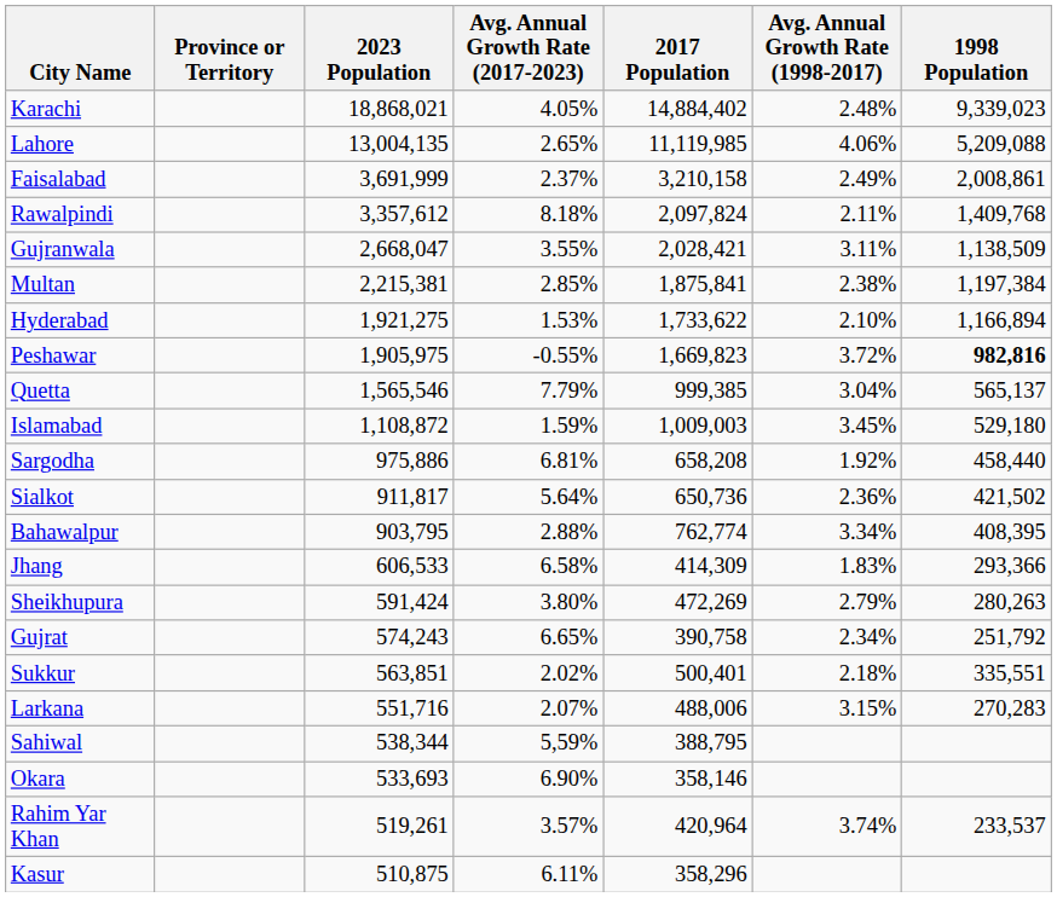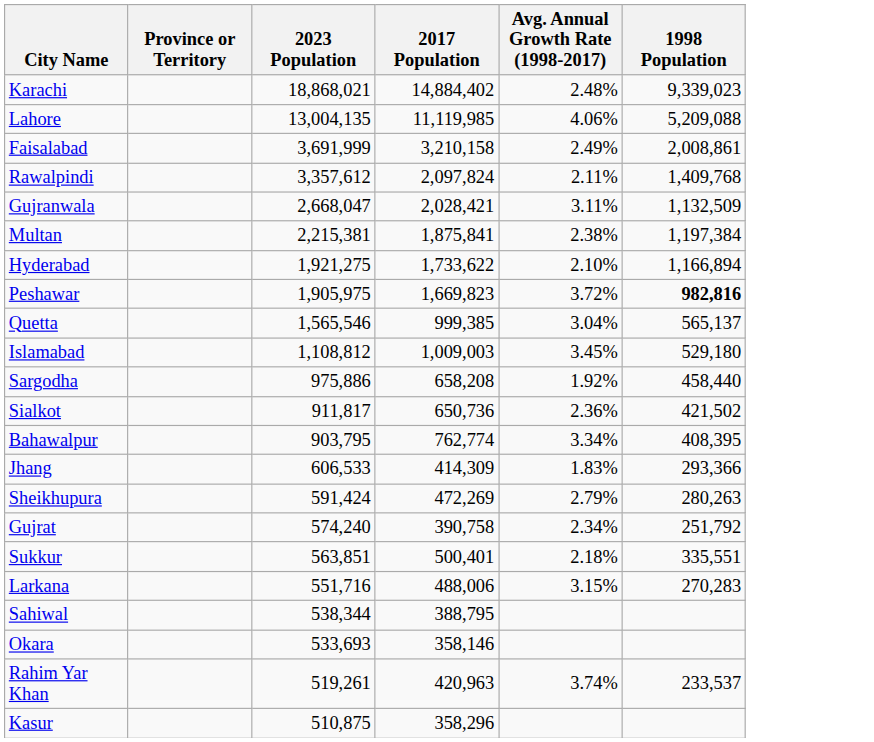- column: Avg. Annual Growth Rate (2017-2023) | 4.05% | 2.65% | 2.37% | 8.18% | 3.55% | 2.85% | 1.53% | -0.55% | 7.79% | 1.59% | 6.81% | 5.64% | 2.88% | 6.58% | 3.80% | 6.65% | 2.02% | 2.07% | 5,59% | 6.90% | 3.57% | 6.11%
Gujranwala | 1998 Population: 1,138,509 -> 1,132,509
Islamabad | 2023 Population: 1,108,872 -> 1,108,812
Gujrat | 2023 Population: 574,243 -> 574,240
Rahim Yar Khan | 2017 Population: 420,964 -> 420,963
